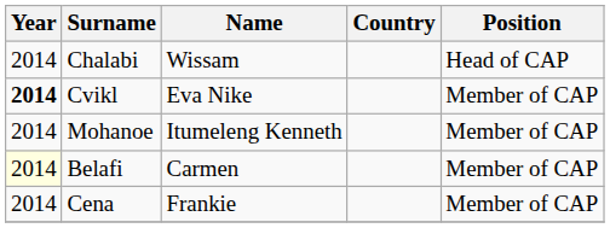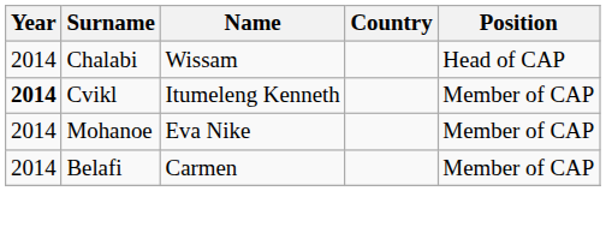Cvikl | Name: Eva Nike -> Itumeleng Kenneth
Mohanoe | Name: Itumeleng Kenneth -> Eva Nike
Belafi | Year: lightyellow background -> no background
- row: 2014 | Cena | Frankie | Member of CAP
